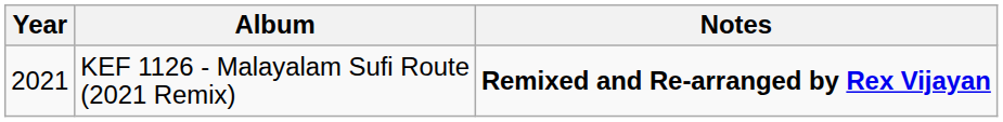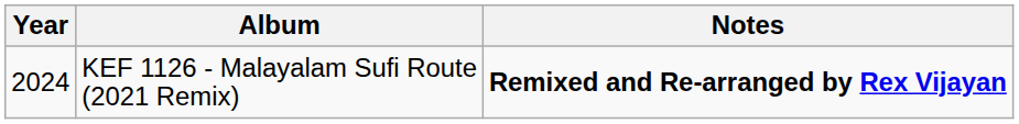KEF 1126 - Malayalam Sufi Route (2021 Remix) | Year: 2021 -> 2024
